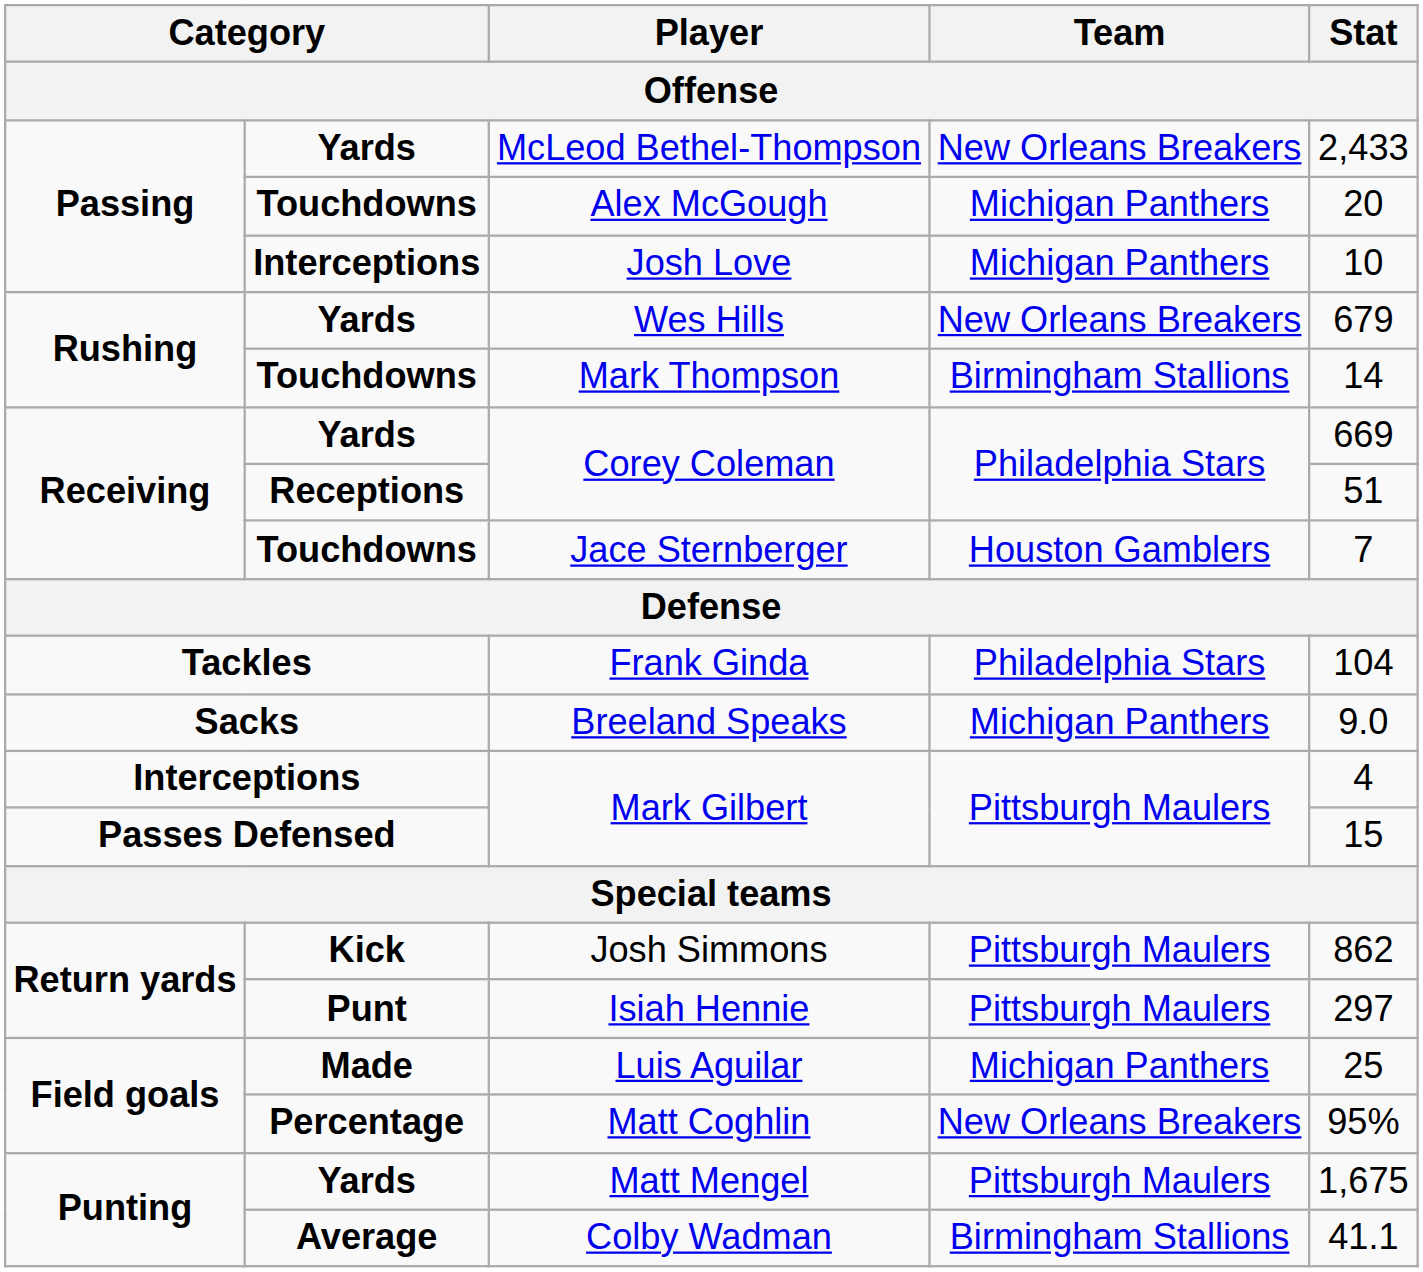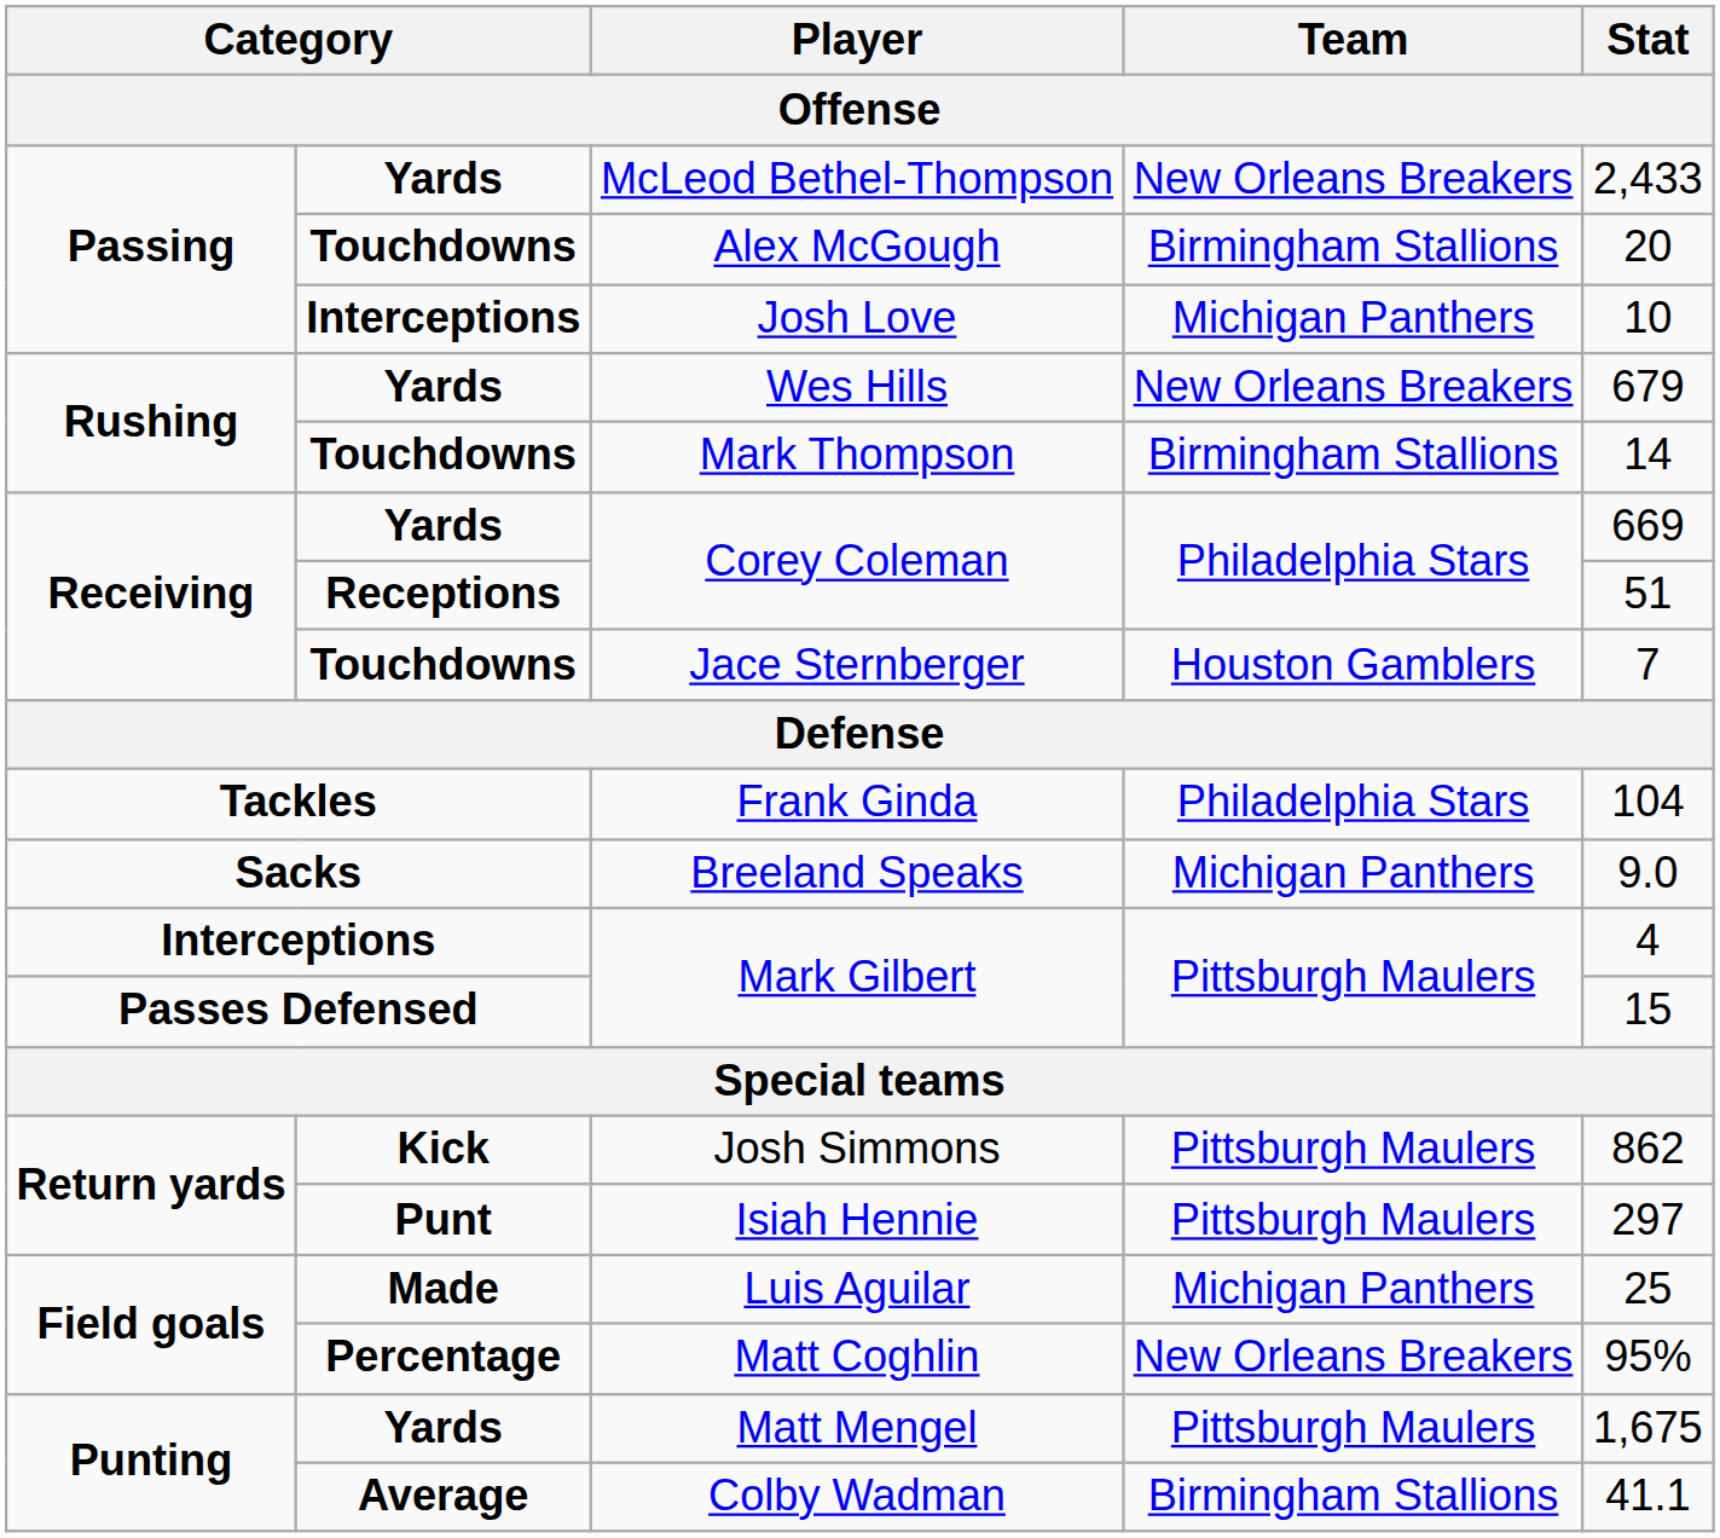Alex McGough | Team: Michigan Panthers -> Birmingham Stallions
